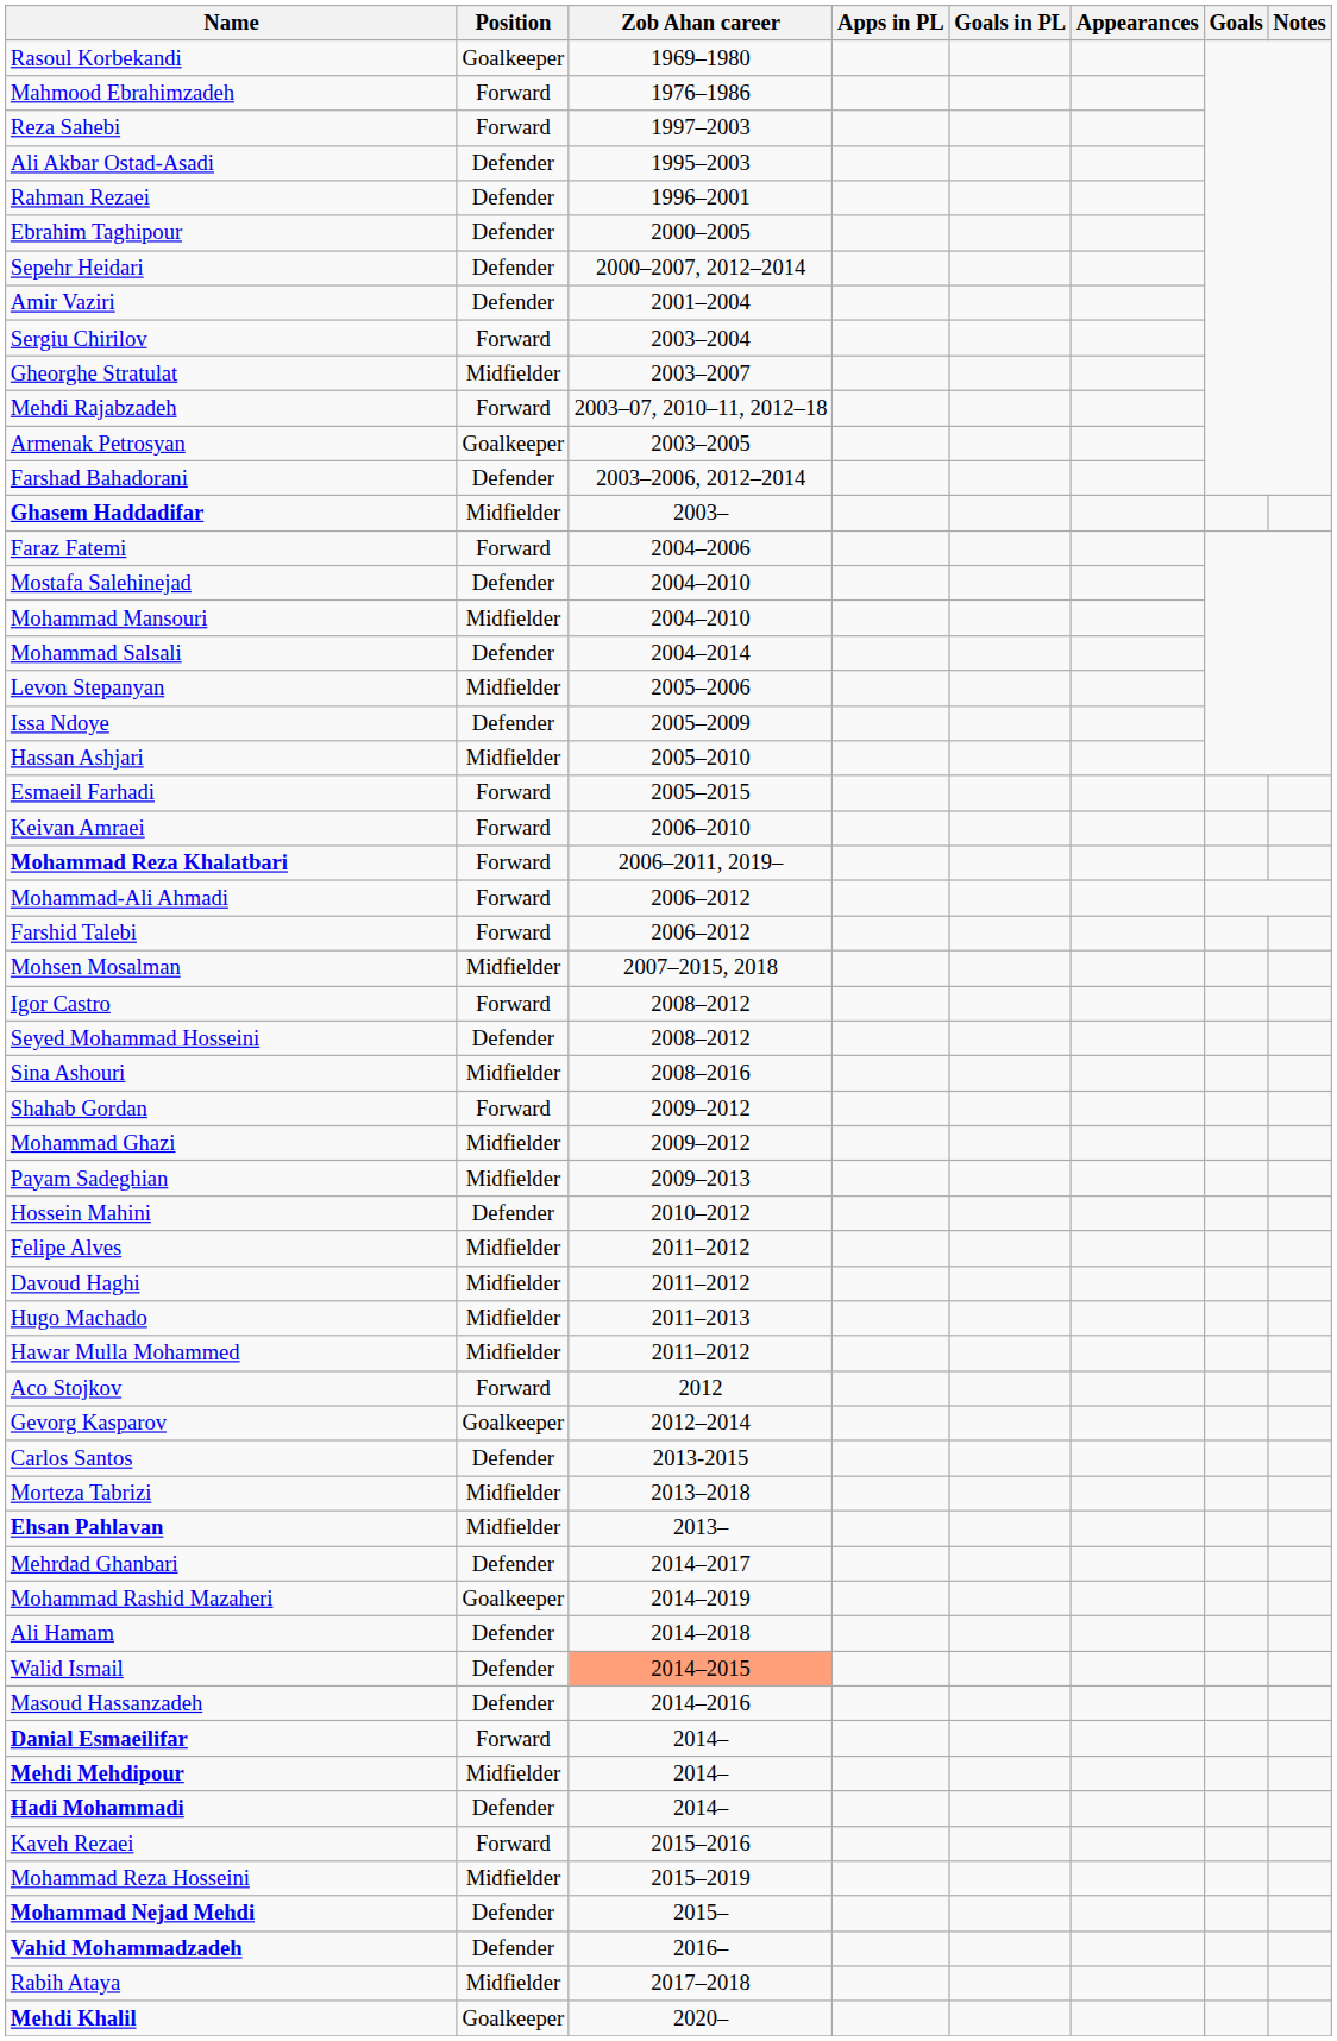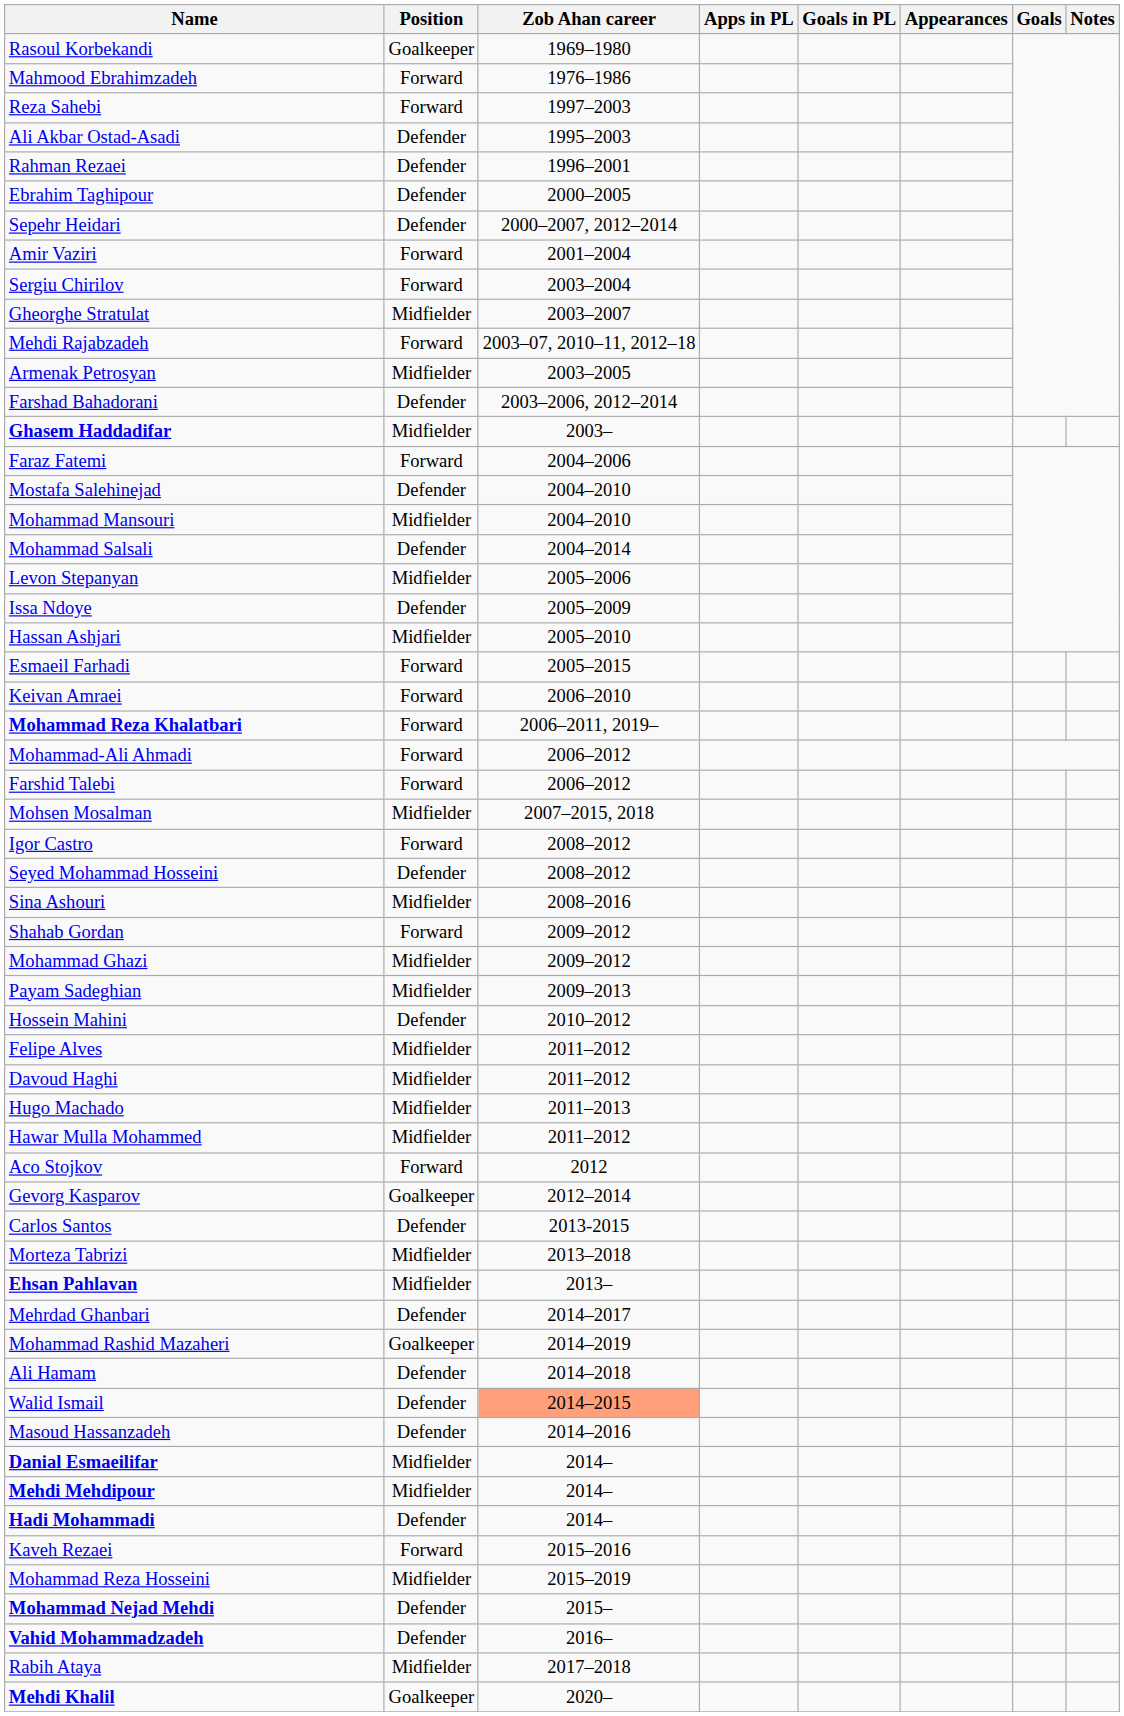Amir Vaziri | Position: Defender -> Forward
Armenak Petrosyan | Position: Goalkeeper -> Midfielder
Danial Esmaeilifar | Position: Forward -> Midfielder
